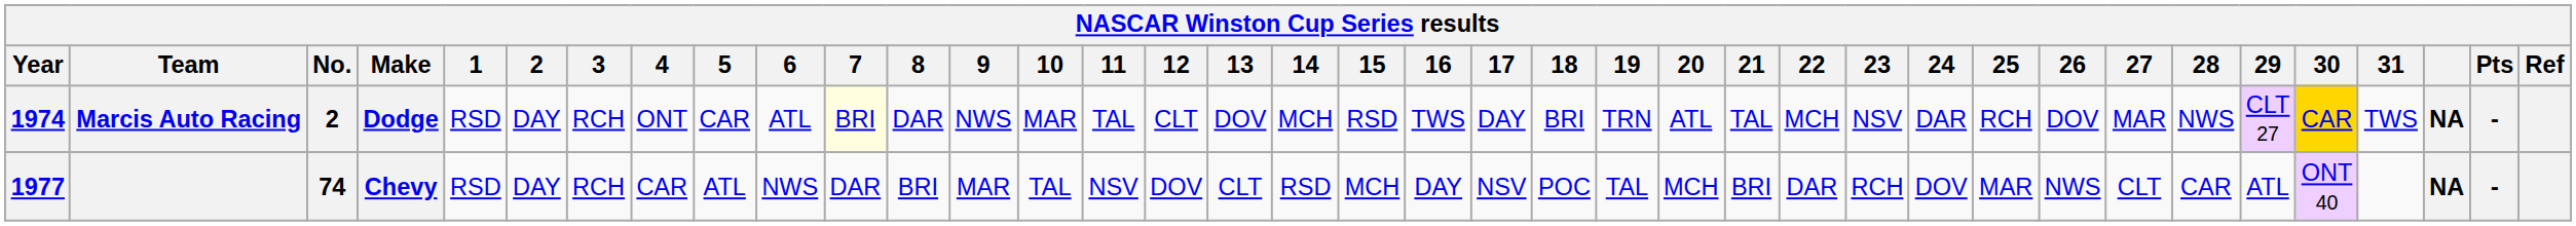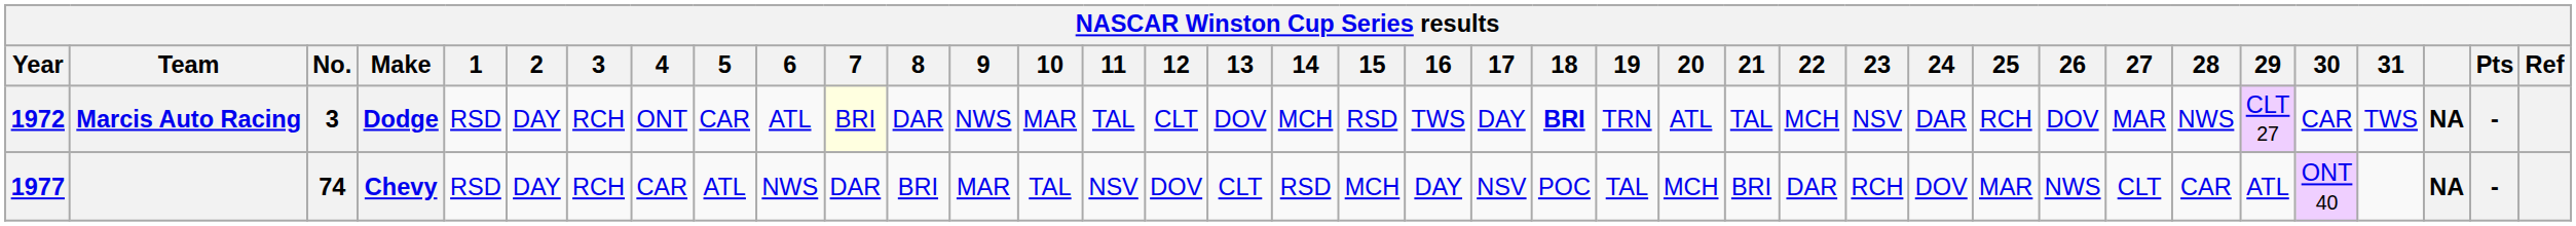Marcis Auto Racing | Year: 1974 -> 1972
Marcis Auto Racing | No.: 2 -> 3
Marcis Auto Racing | 18: normal -> bold
Marcis Auto Racing | 30: gold background -> no background
